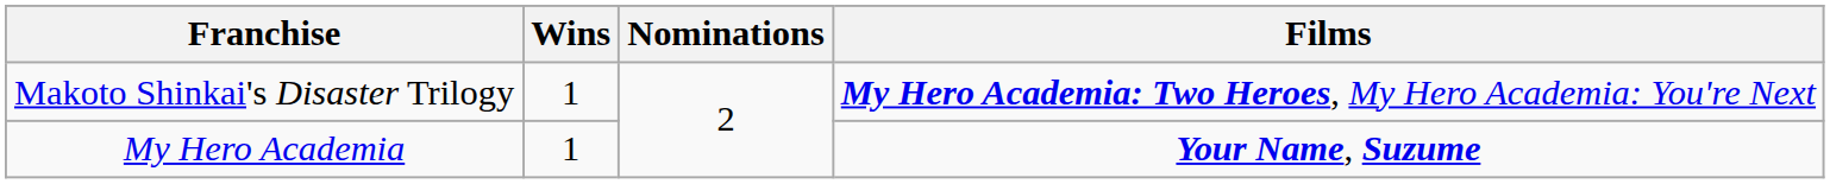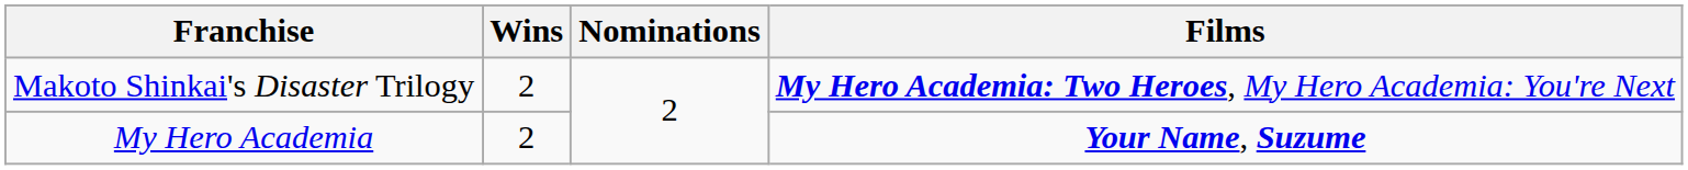Makoto Shinkai's Disaster Trilogy | Wins: 1 -> 2
My Hero Academia | Wins: 1 -> 2
